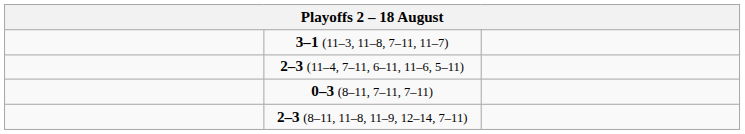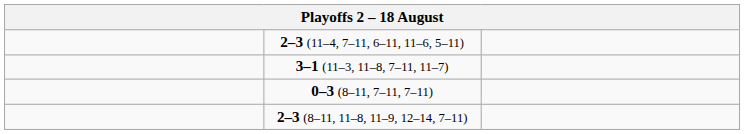rows swapped: 2–3 (11–4, 7–11, 6–11, 11–6, 5–11) <-> 3–1 (11–3, 11–8, 7–11, 11–7)
